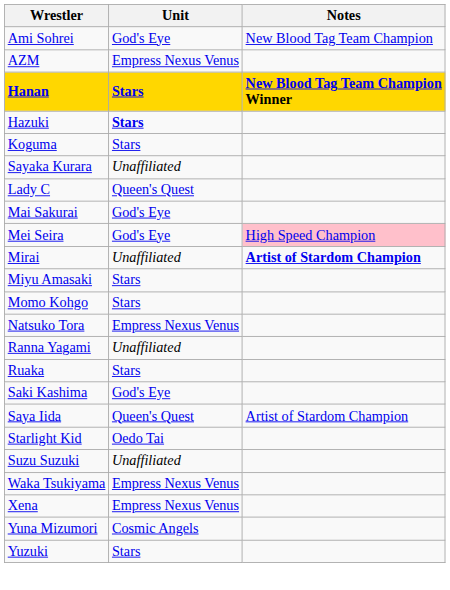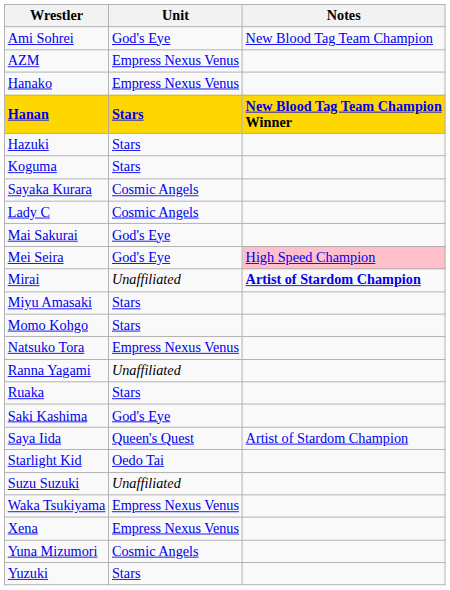+ row: Hanako | Empress Nexus Venus
Hazuki | Unit: bold -> normal
Sayaka Kurara | Unit: Unaffiliated -> Cosmic Angels
Lady C | Unit: Queen's Quest -> Cosmic Angels
